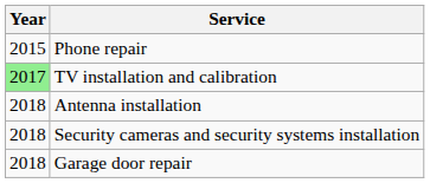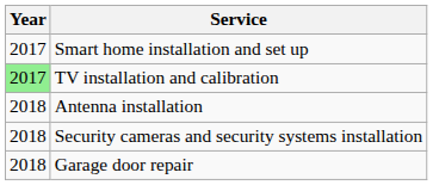- row: 2015 | Phone repair
+ row: 2017 | Smart home installation and set up
